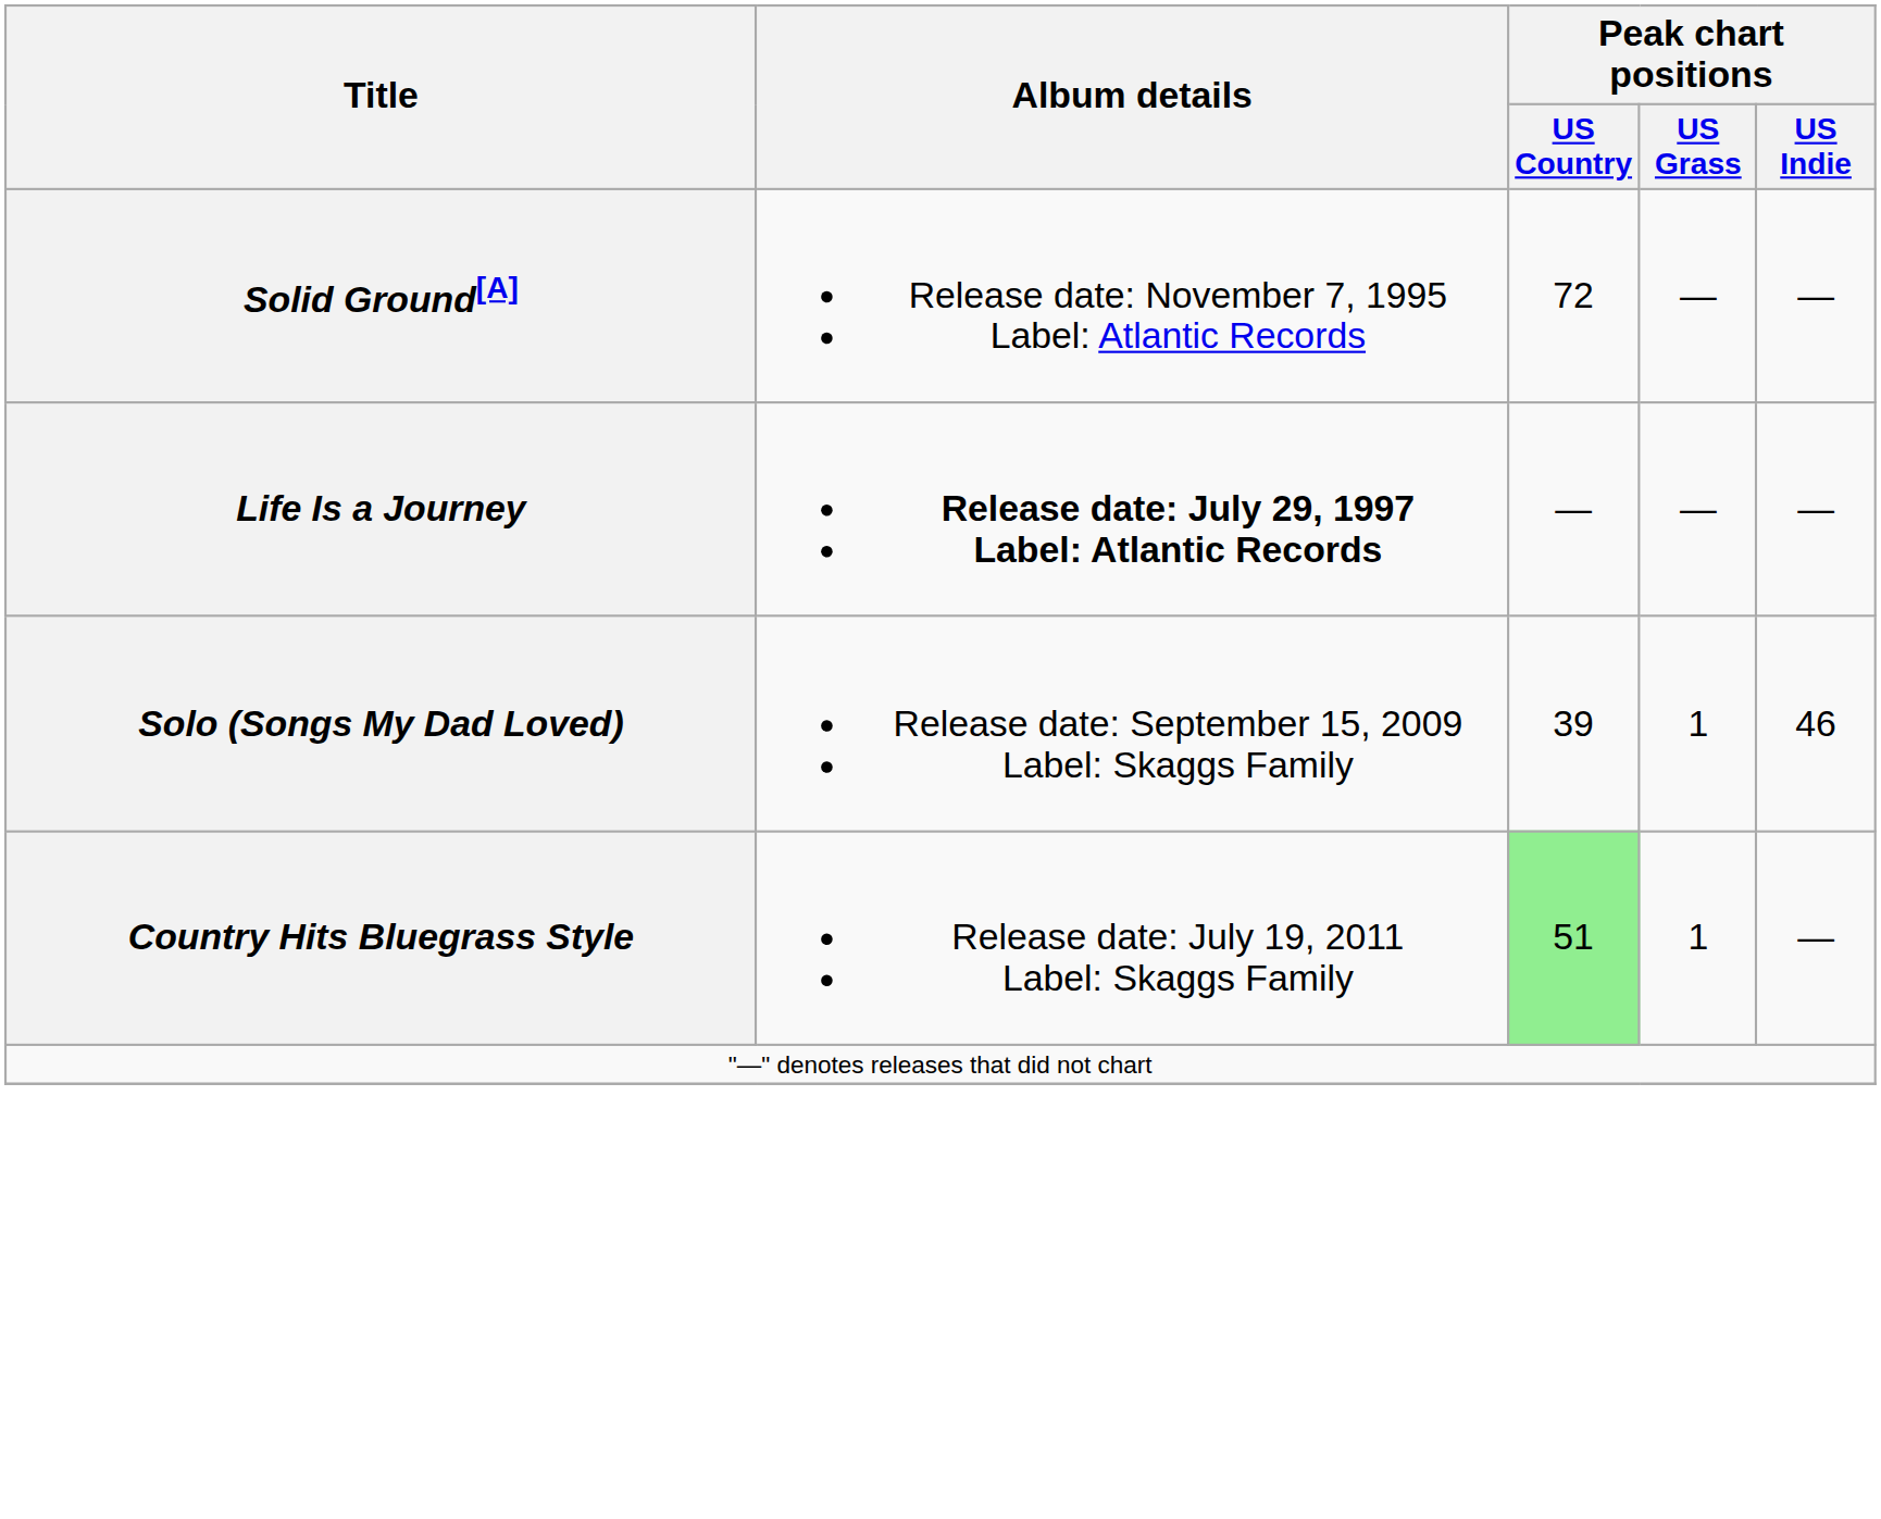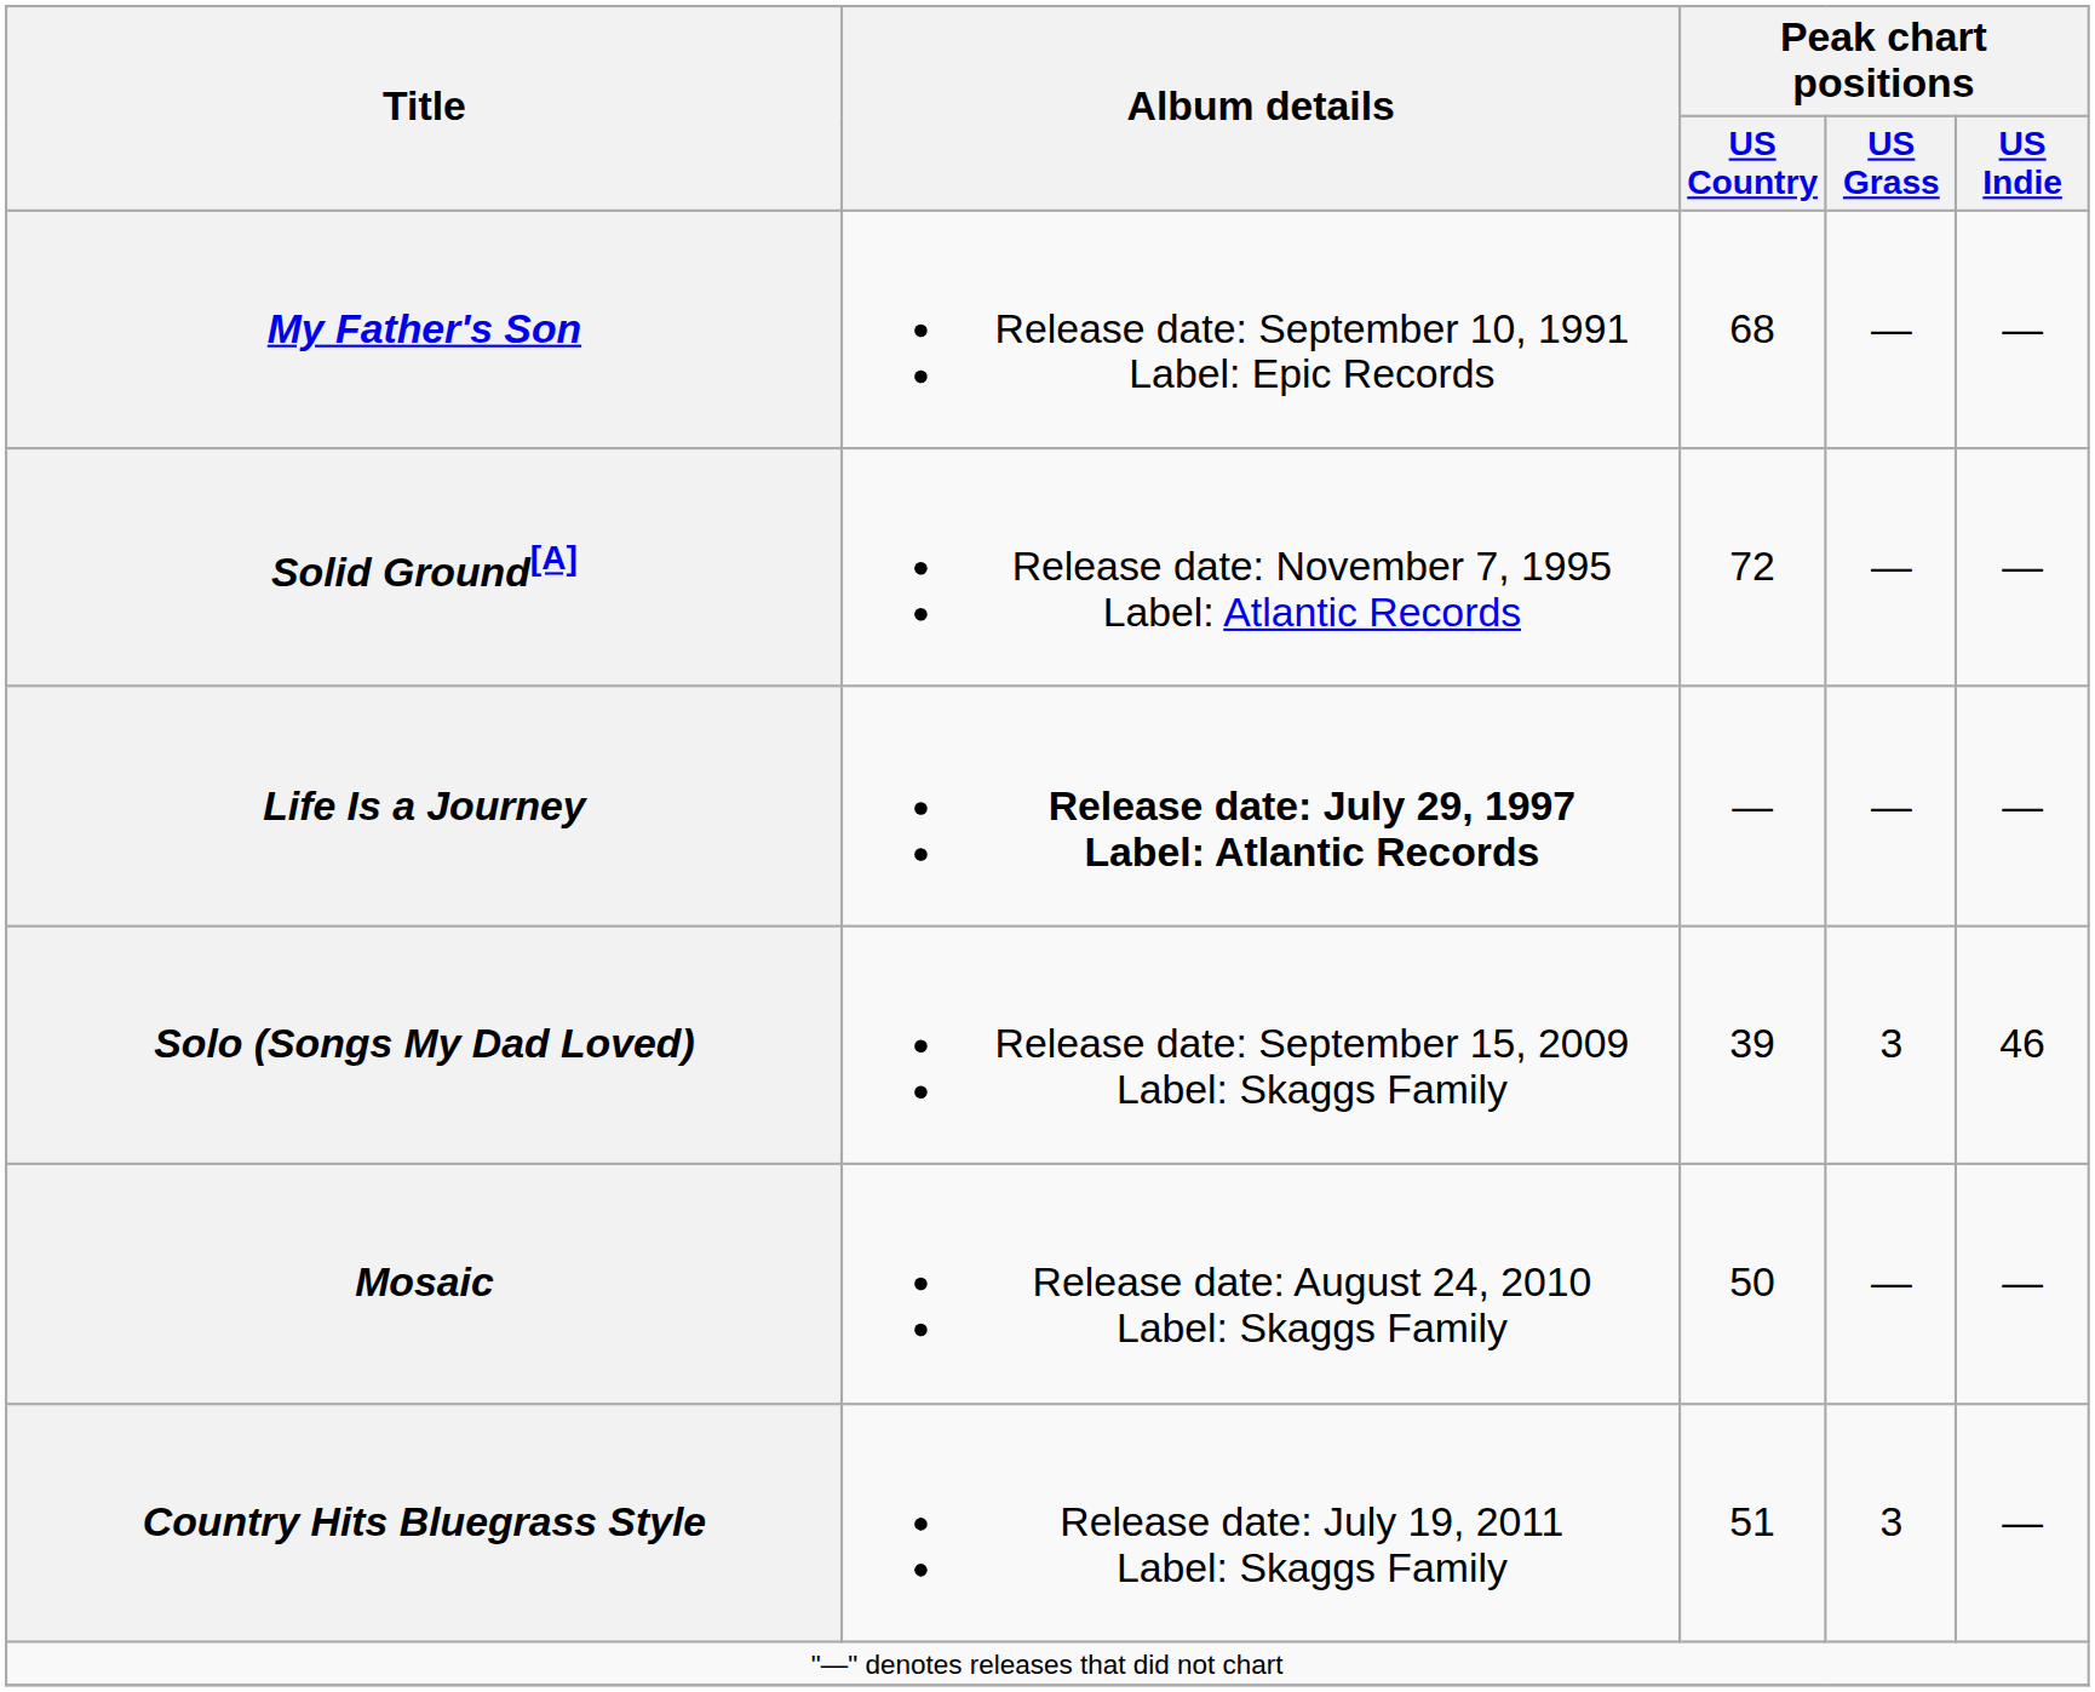+ row: My Father's Son | Release date: September 10, 1991 Label: Epic Records | 68 | — | —
Solo (Songs My Dad Loved) | Peak chart positions / US Grass: 1 -> 3
+ row: Mosaic | Release date: August 24, 2010 Label: Skaggs Family | 50 | — | —
Country Hits Bluegrass Style | Peak chart positions / US Country: lightgreen background -> no background
Country Hits Bluegrass Style | Peak chart positions / US Grass: 1 -> 3
